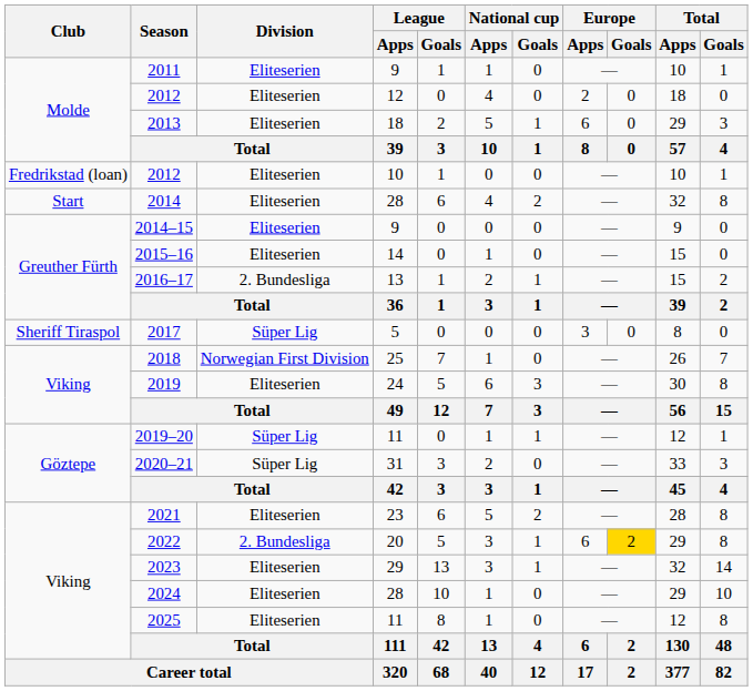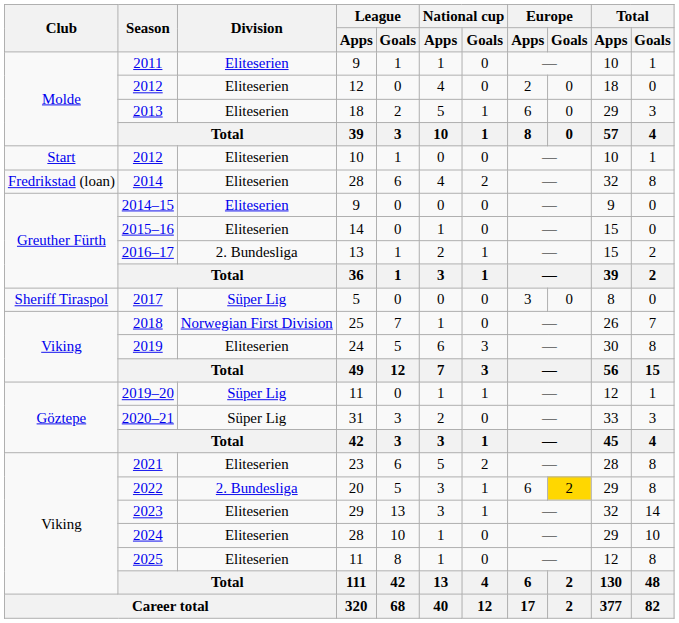2012 / 10 | Club: Fredrikstad (loan) -> Start
2014 | Club: Start -> Fredrikstad (loan)
